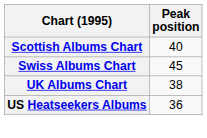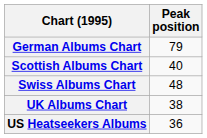+ row: German Albums Chart | 79
Swiss Albums Chart | Peak position: 45 -> 48
